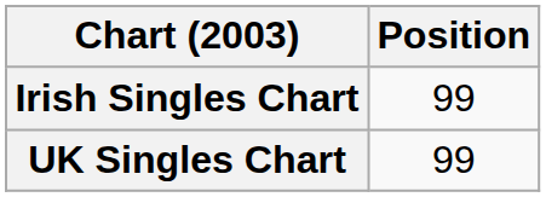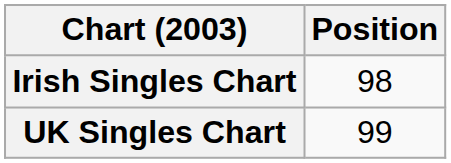Irish Singles Chart | Position: 99 -> 98
